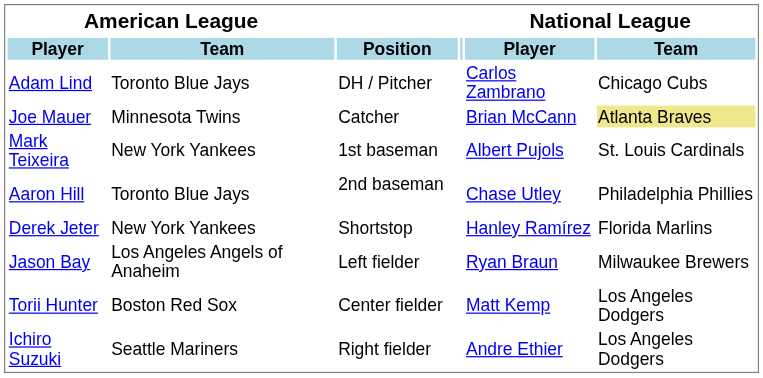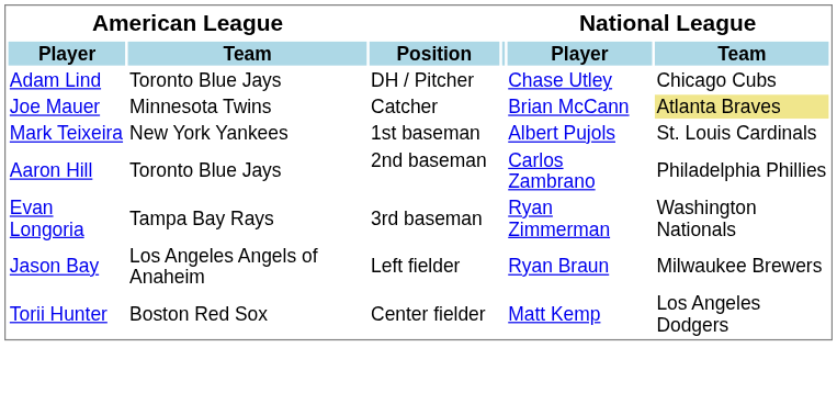Adam Lind | National League / Player: Carlos Zambrano -> Chase Utley
Aaron Hill | National League / Player: Chase Utley -> Carlos Zambrano
+ row: Evan Longoria | Tampa Bay Rays | 3rd baseman | Ryan Zimmerman | Washington Nationals
- row: Derek Jeter | New York Yankees | Shortstop | Hanley Ramírez | Florida Marlins
- row: Ichiro Suzuki | Seattle Mariners | Right fielder | Andre Ethier | Los Angeles Dodgers
